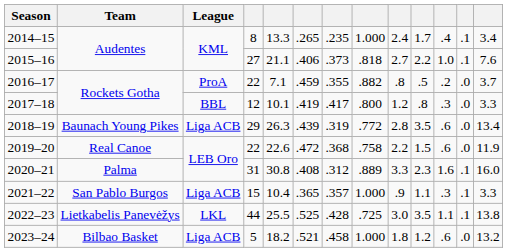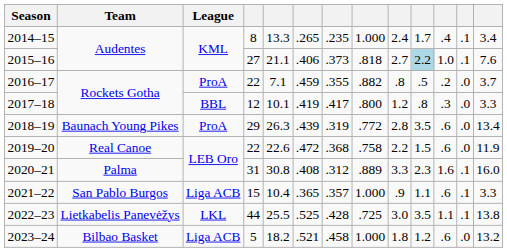2015–16 | column 10: no background -> lightblue background
2018–19 | League: Liga ACB -> ProA
2021–22 | column 11: .3 -> .6
